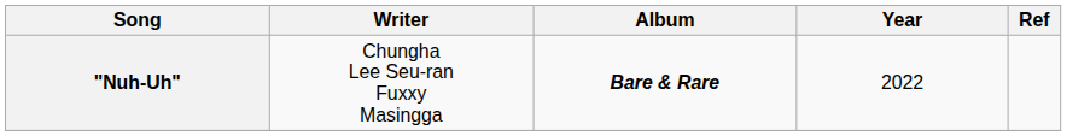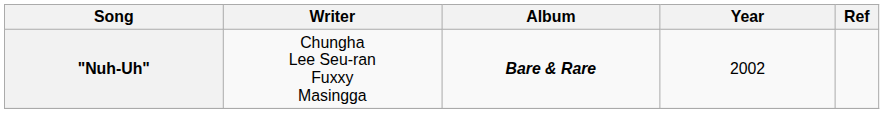"Nuh-Uh" | Year: 2022 -> 2002
